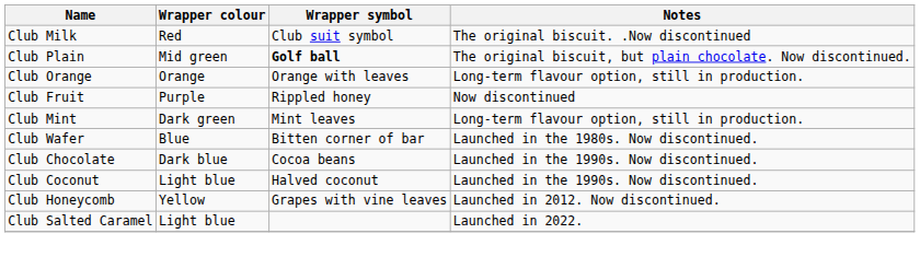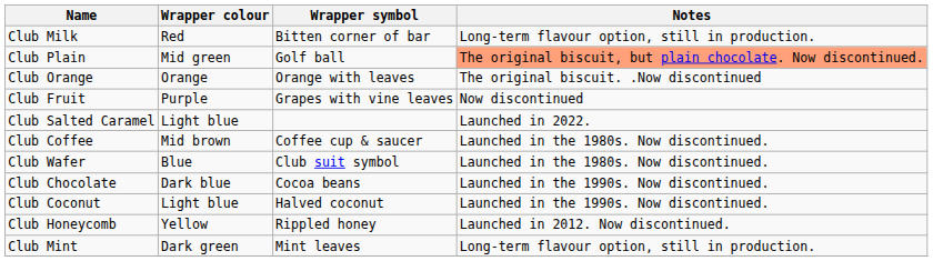Club Milk | Wrapper symbol: Club suit symbol -> Bitten corner of bar
Club Milk | Notes: The original biscuit. .Now discontinued -> Long-term flavour option, still in production.
Club Plain | Wrapper symbol: bold -> normal
Club Plain | Notes: no background -> lightsalmon background
Club Orange | Notes: Long-term flavour option, still in production. -> The original biscuit. .Now discontinued
Club Fruit | Wrapper symbol: Rippled honey -> Grapes with vine leaves
rows swapped: Club Mint <-> Club Salted Caramel
+ row: Club Coffee | Mid brown | Coffee cup & saucer | Launched in the 1980s. Now discontinued.
Club Wafer | Wrapper symbol: Bitten corner of bar -> Club suit symbol
Club Honeycomb | Wrapper symbol: Grapes with vine leaves -> Rippled honey
